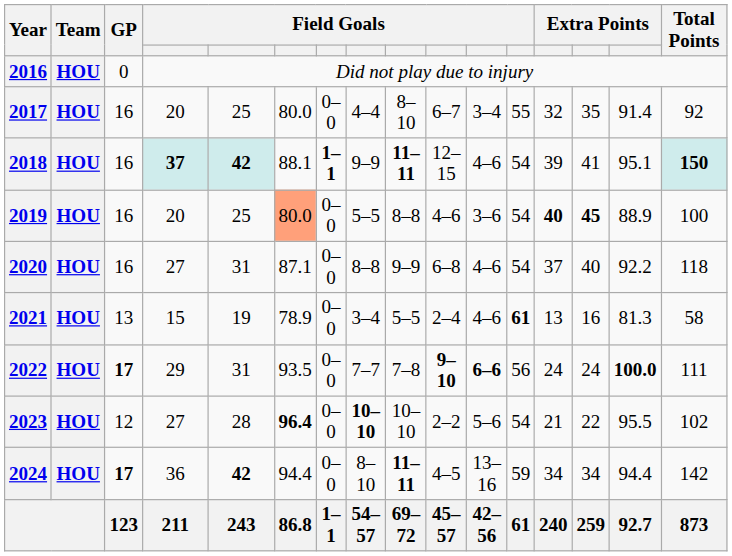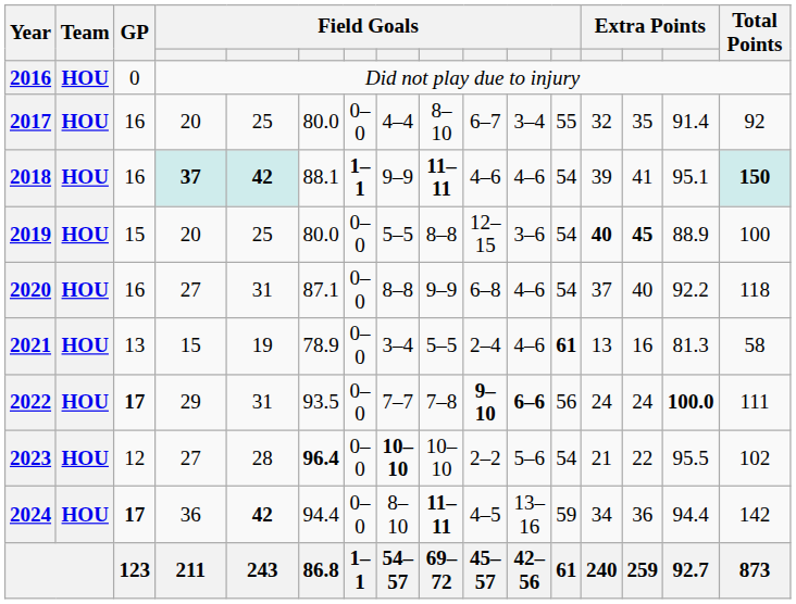2018 | column 10: 12–15 -> 4–6
2019 | GP: 16 -> 15
2019 | column 6: lightsalmon background -> no background
2019 | column 10: 4–6 -> 12–15
2024 | column 14: 34 -> 36
